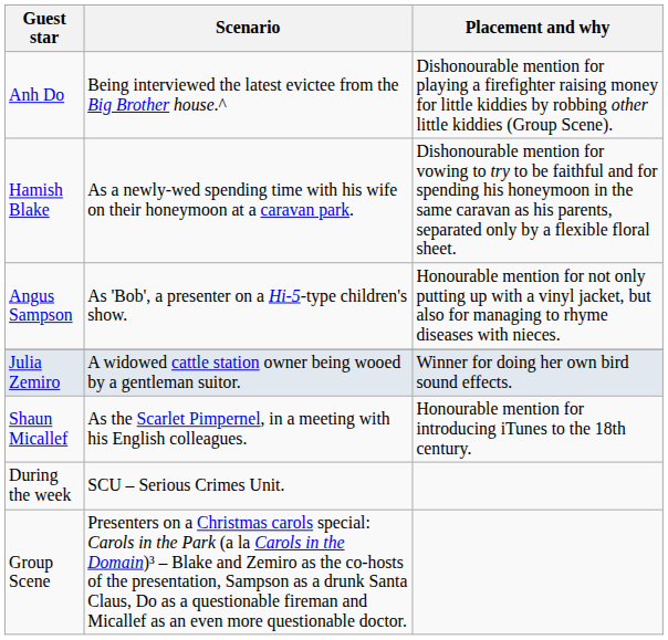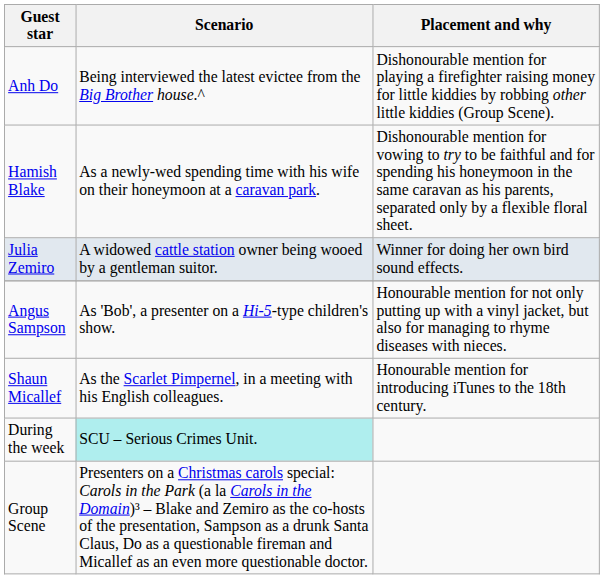rows swapped: Angus Sampson <-> Julia Zemiro
During the week | Scenario: no background -> paleturquoise background
